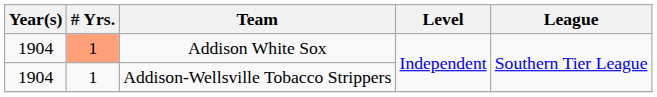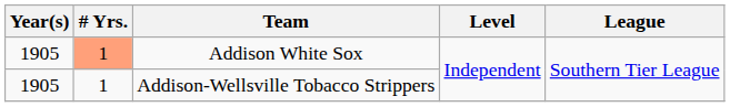Addison White Sox | Year(s): 1904 -> 1905
Addison-Wellsville Tobacco Strippers | Year(s): 1904 -> 1905
